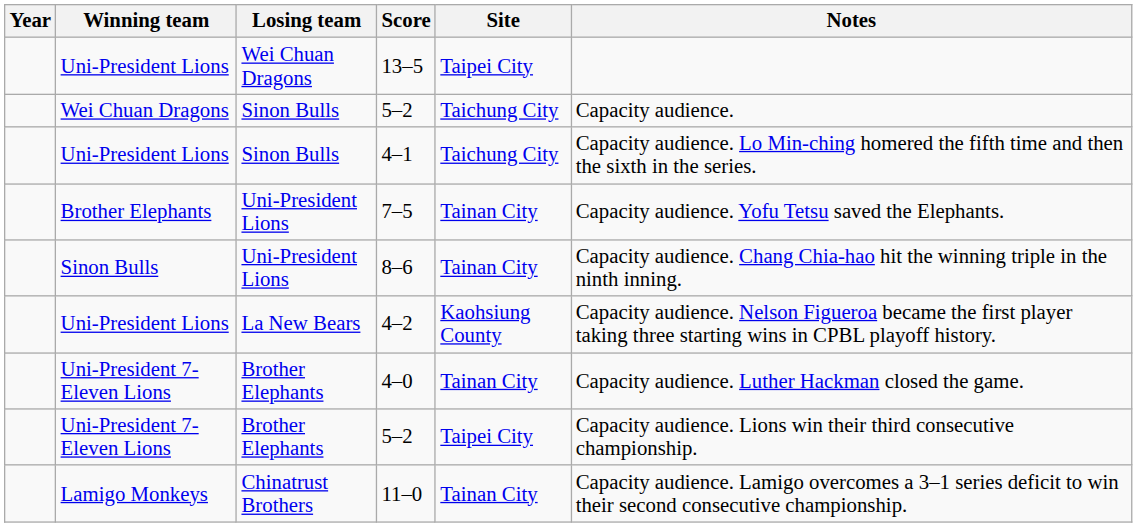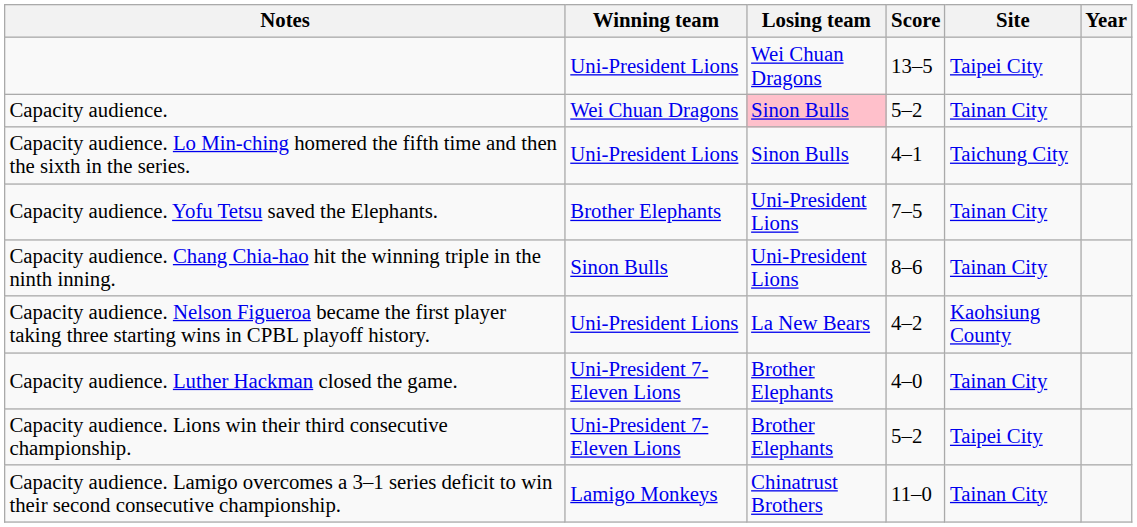columns swapped: Year <-> Notes
Wei Chuan Dragons / 5–2 | Losing team: no background -> pink background
Wei Chuan Dragons / 5–2 | Site: Taichung City -> Tainan City
